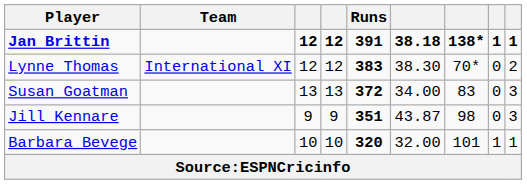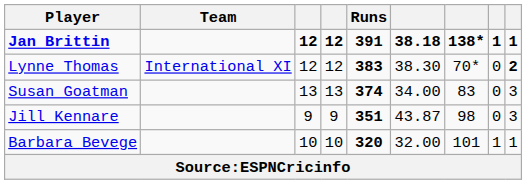Lynne Thomas | column 9: normal -> bold
Susan Goatman | Runs: 372 -> 374
